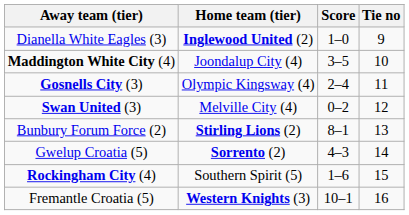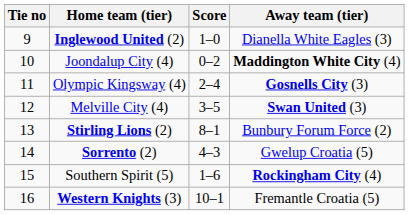columns swapped: Tie no <-> Away team (tier)
Joondalup City (4) | Score: 3–5 -> 0–2
Melville City (4) | Score: 0–2 -> 3–5
